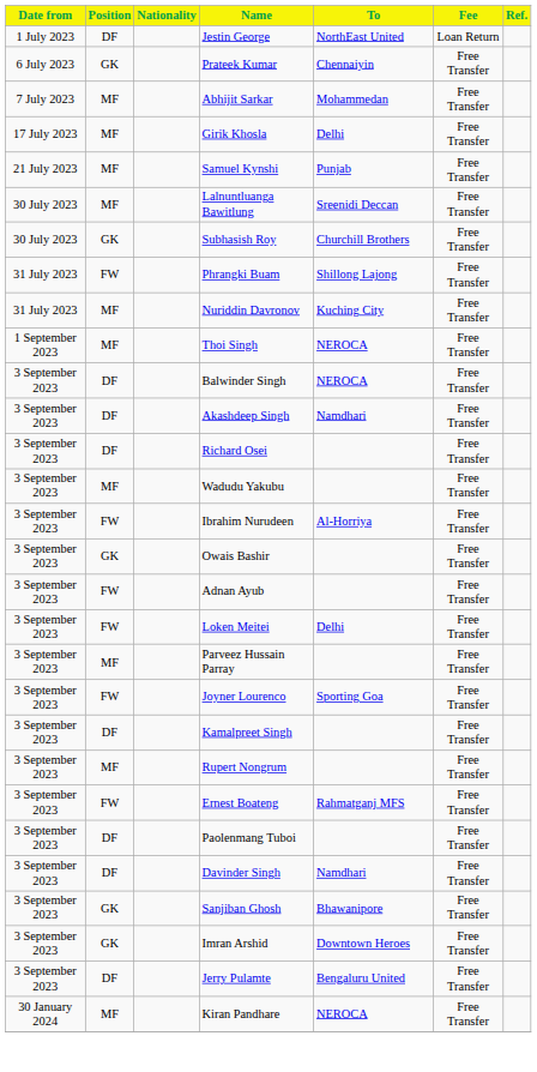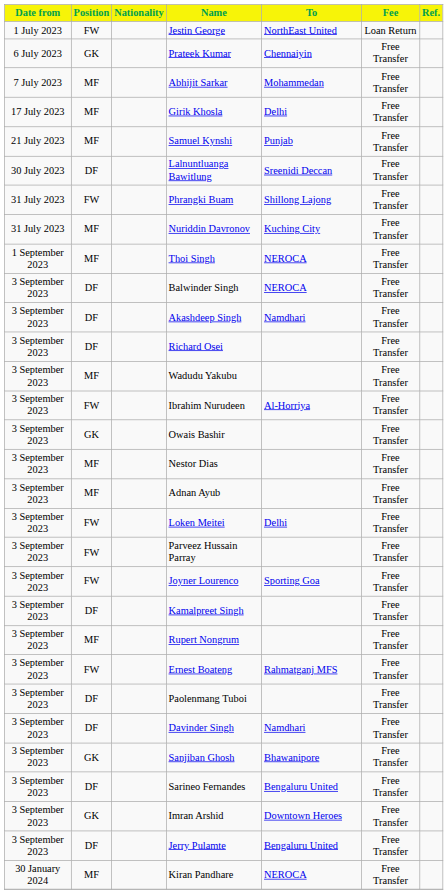Jestin George | Position: DF -> FW
Lalnuntluanga Bawitlung | Position: MF -> DF
- row: 30 July 2023 | GK | Subhasish Roy | Churchill Brothers | Free Transfer
+ row: 3 September 2023 | MF | Nestor Dias | Free Transfer
Adnan Ayub | Position: FW -> MF
Parveez Hussain Parray | Position: MF -> FW
+ row: 3 September 2023 | DF | Sarineo Fernandes | Bengaluru United | Free Transfer
